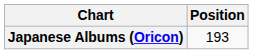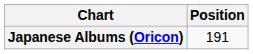Japanese Albums (Oricon) | Position: 193 -> 191
